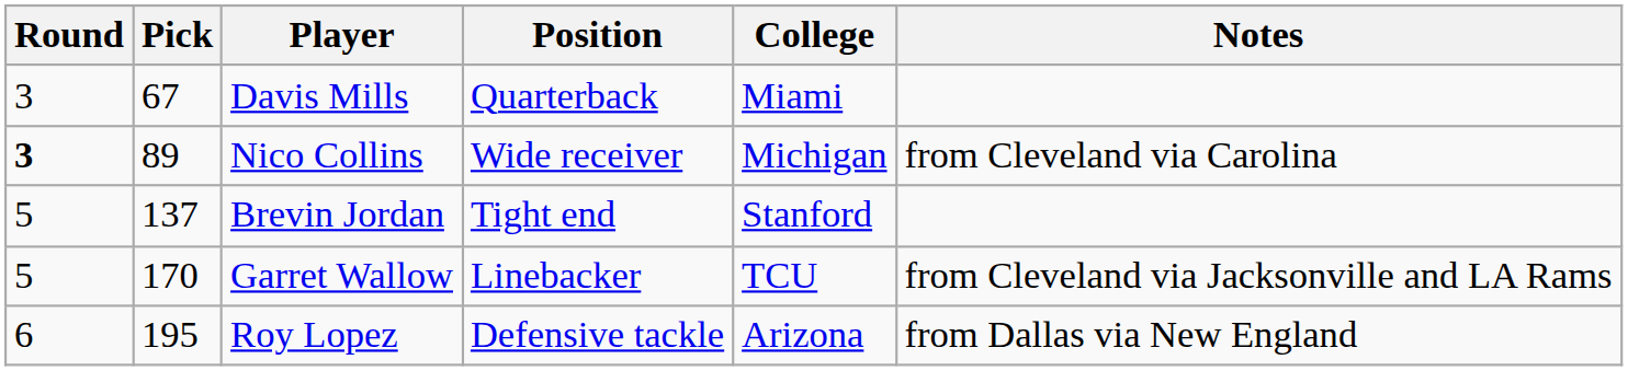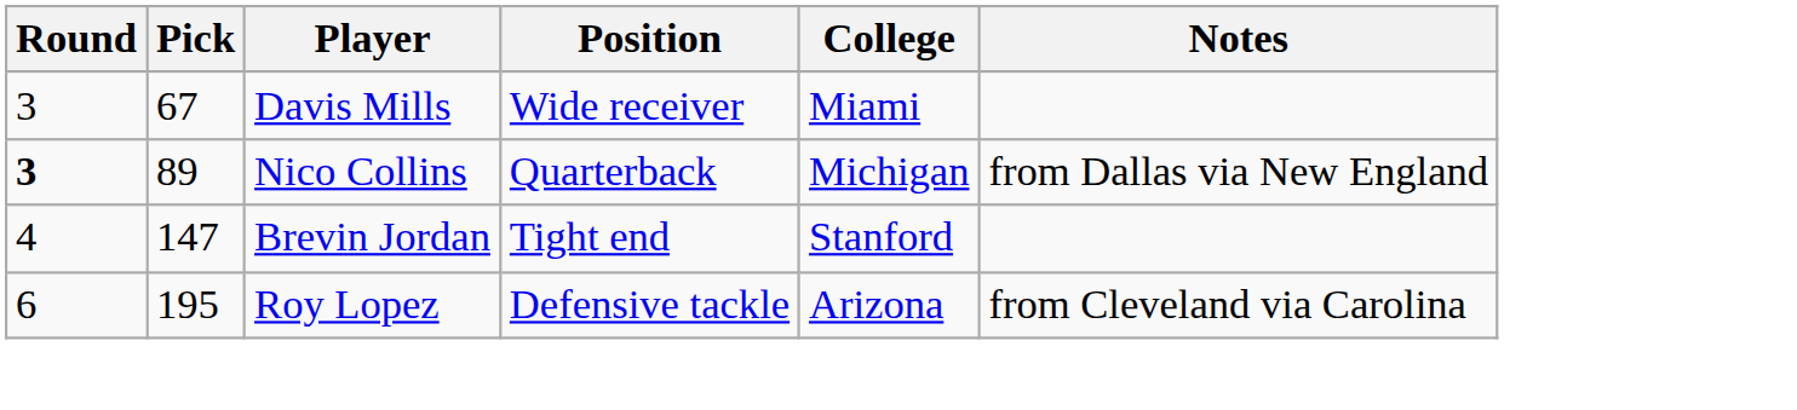Davis Mills | Position: Quarterback -> Wide receiver
Nico Collins | Position: Wide receiver -> Quarterback
Nico Collins | Notes: from Cleveland via Carolina -> from Dallas via New England
Brevin Jordan | Round: 5 -> 4
Brevin Jordan | Pick: 137 -> 147
- row: 5 | 170 | Garret Wallow | Linebacker | TCU | from Cleveland via Jacksonville and LA Rams
Roy Lopez | Notes: from Dallas via New England -> from Cleveland via Carolina
